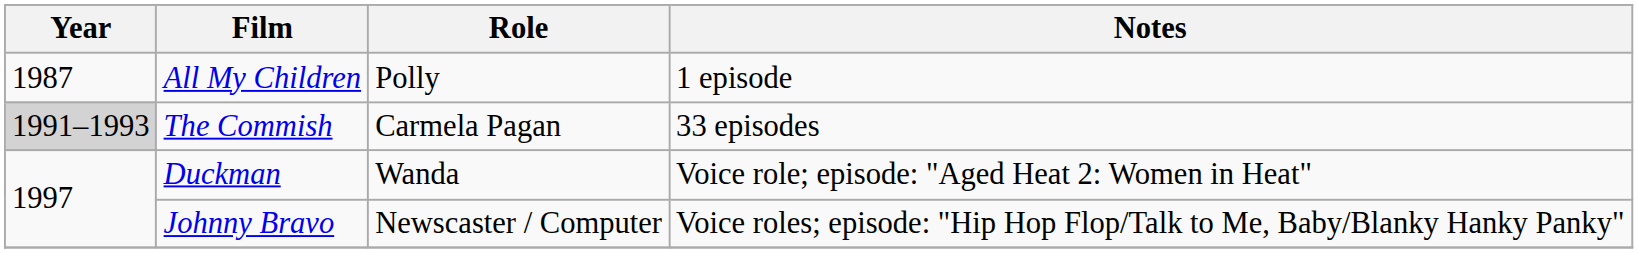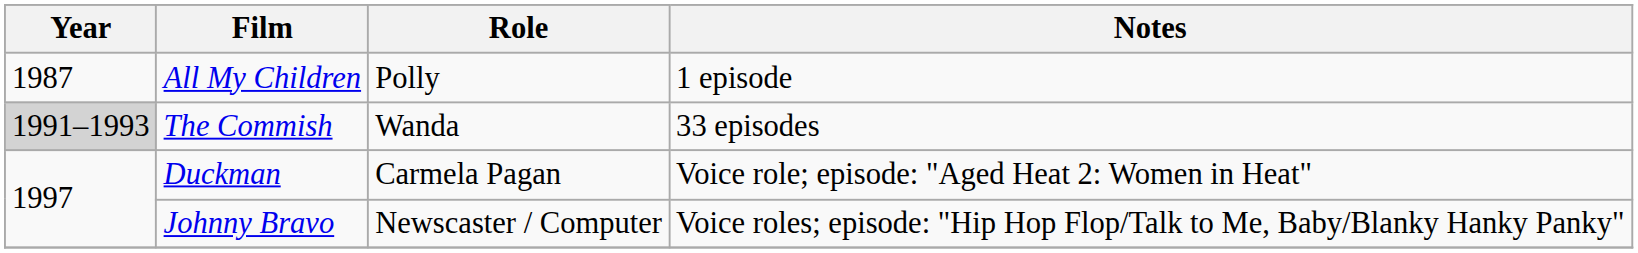The Commish | Role: Carmela Pagan -> Wanda
Duckman | Role: Wanda -> Carmela Pagan
